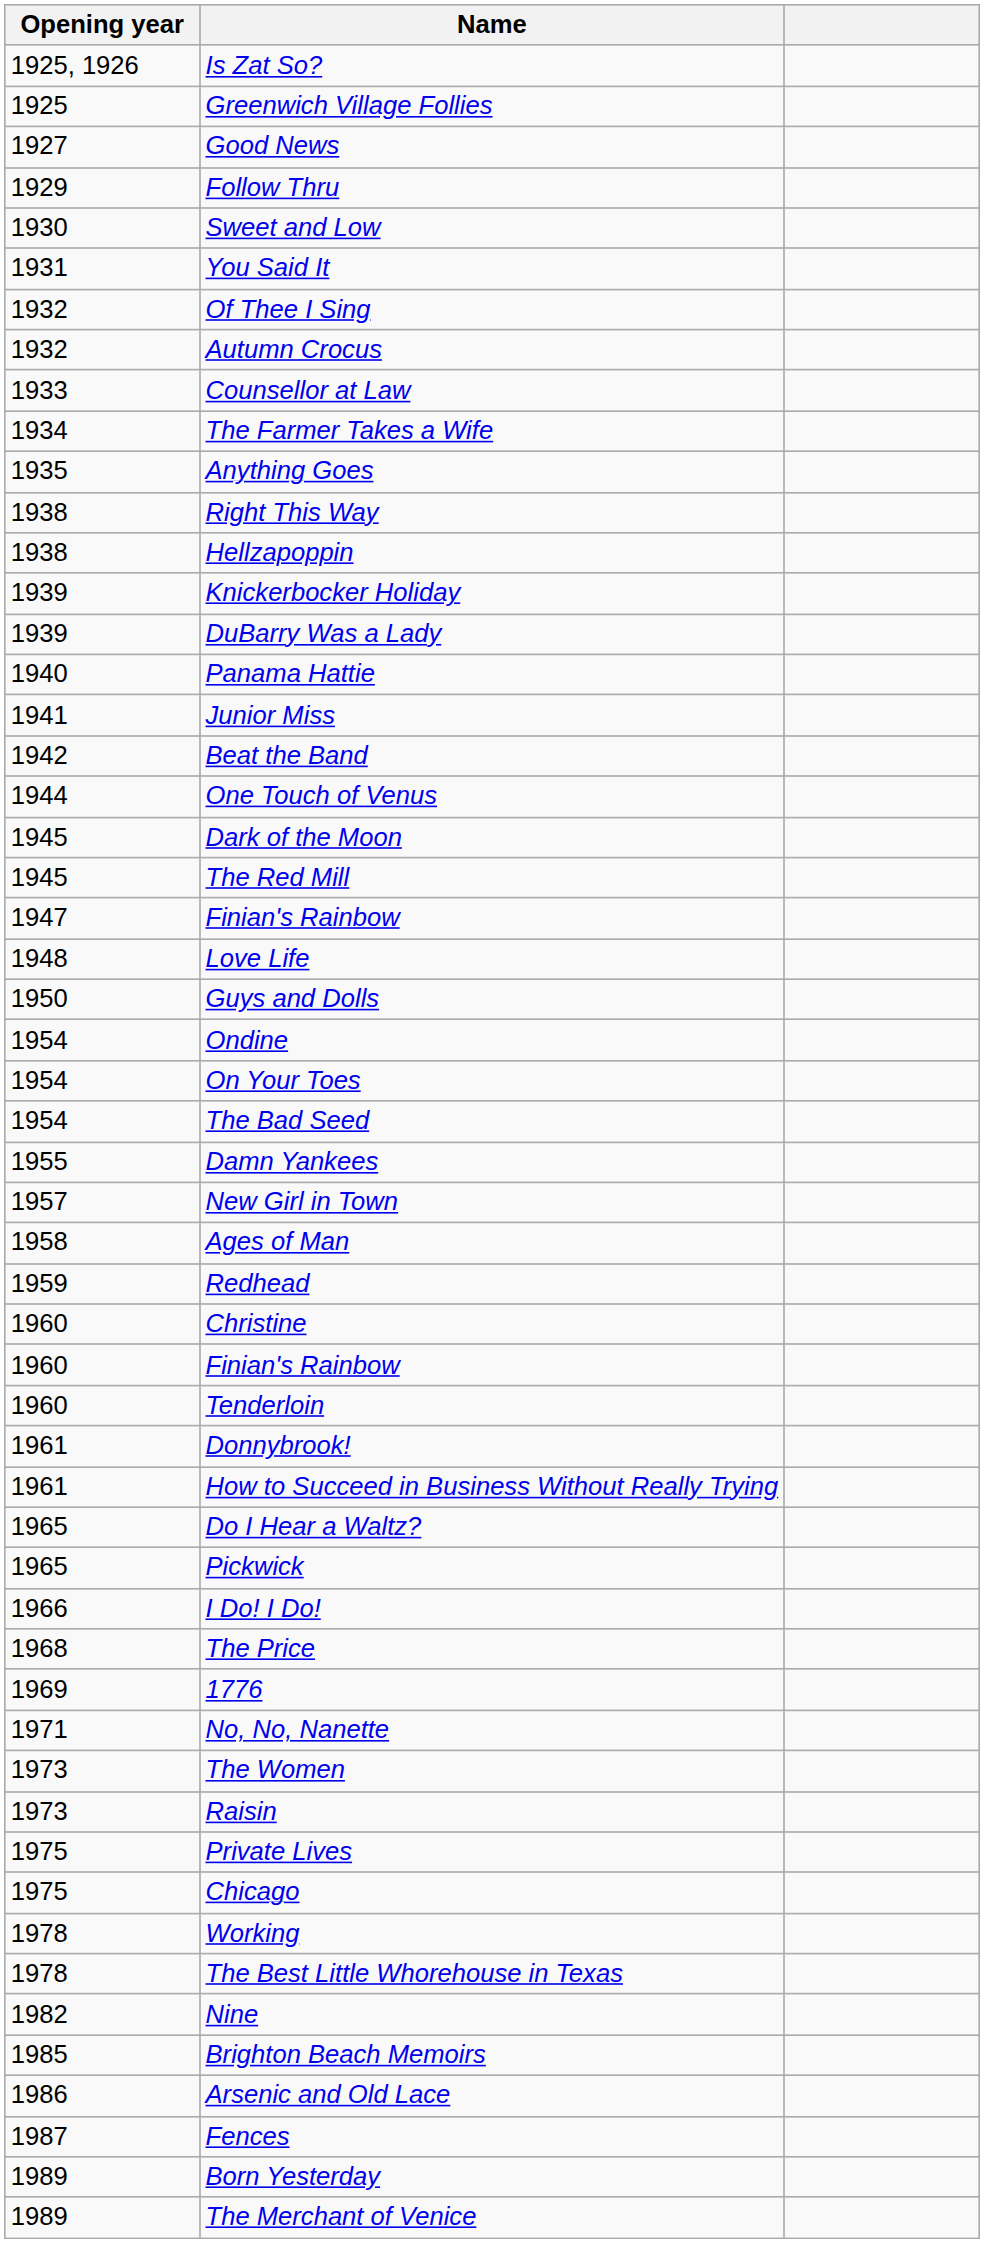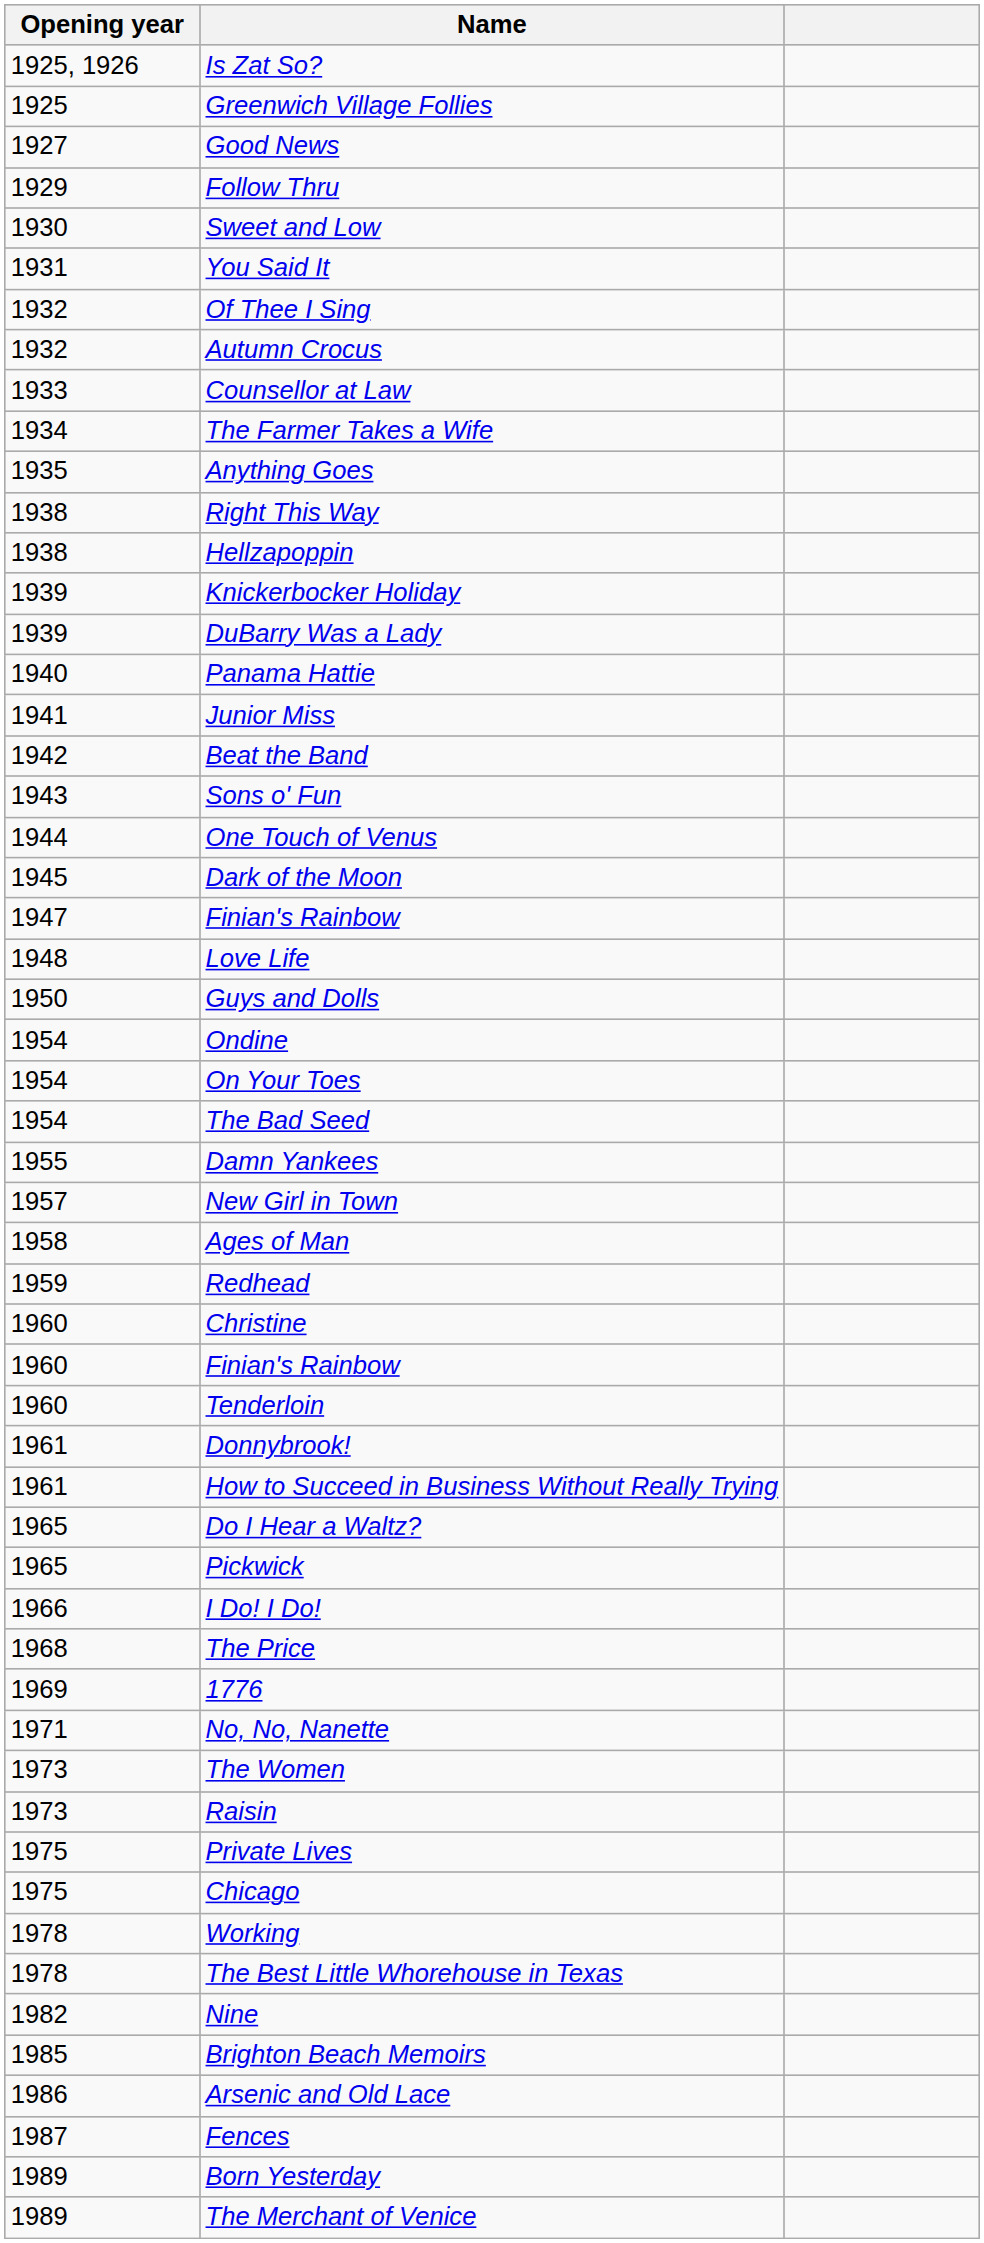+ row: 1943 | Sons o' Fun
- row: 1945 | The Red Mill
